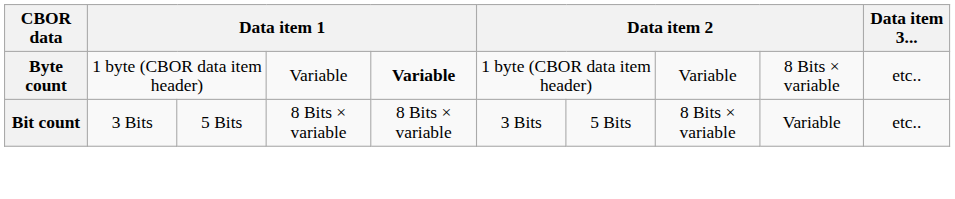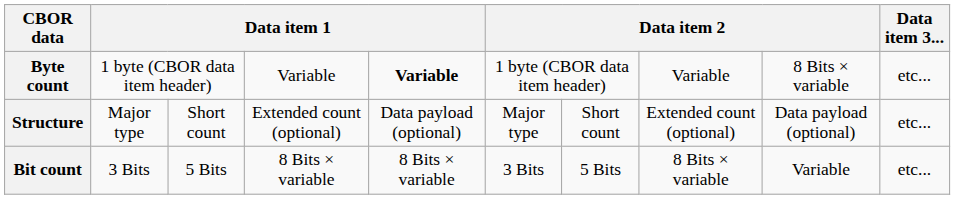Byte count | Data item 3...: etc.. -> etc...
+ row: Structure | Major type | Short count | Extended count (optional) | Data payload (optional) | Major type | Short count | Extended count (optional) | Data payload (optional) | etc...
Bit count | Data item 3...: etc.. -> etc...
